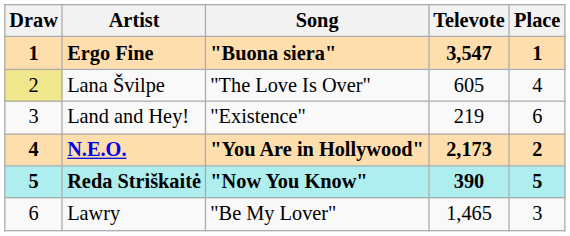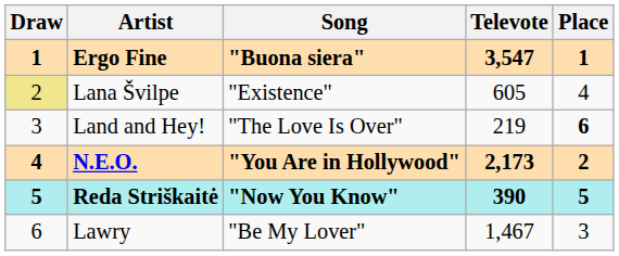Lana Švilpe | Song: "The Love Is Over" -> "Existence"
Land and Hey! | Song: "Existence" -> "The Love Is Over"
Land and Hey! | Place: normal -> bold
Lawry | Televote: 1,465 -> 1,467
